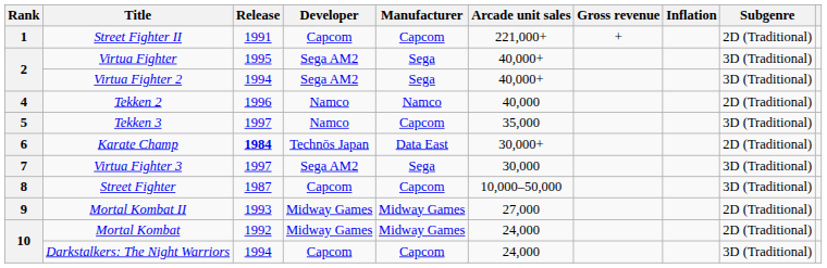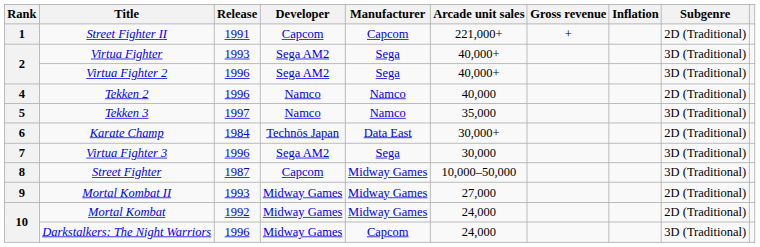Virtua Fighter | Release: 1995 -> 1993
Virtua Fighter 2 | Release: 1994 -> 1996
Tekken 3 | Manufacturer: Capcom -> Namco
Karate Champ | Release: bold -> normal
Virtua Fighter 3 | Release: 1997 -> 1996
Street Fighter | Manufacturer: Capcom -> Midway Games
Darkstalkers: The Night Warriors | Release: 1994 -> 1996
Darkstalkers: The Night Warriors | Developer: Capcom -> Midway Games
